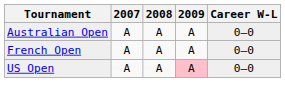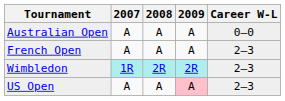French Open | Career W-L: 0–0 -> 2–3
+ row: Wimbledon | 1R | 2R | 2R | 2–3
US Open | Career W-L: 0–0 -> 2–3
